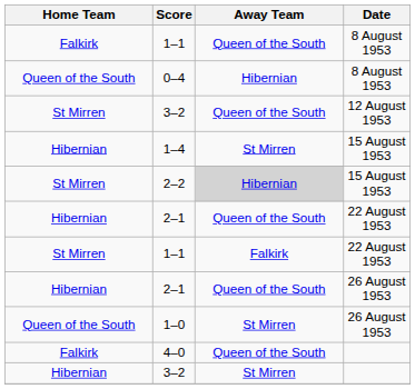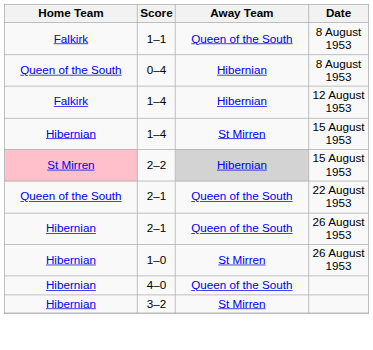+ row: Falkirk | 1–4 | Hibernian | 12 August 1953
- row: St Mirren | 3–2 | Queen of the South | 12 August 1953
2–2 | Home Team: no background -> pink background
2–1 / 22 August 1953 | Home Team: Hibernian -> Queen of the South
- row: St Mirren | 1–1 | Falkirk | 22 August 1953
1–0 | Home Team: Queen of the South -> Hibernian
4–0 | Home Team: Falkirk -> Hibernian
